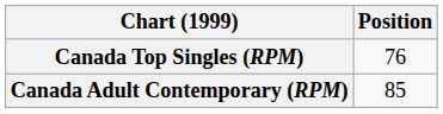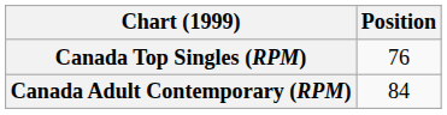Canada Adult Contemporary (RPM) | Position: 85 -> 84
